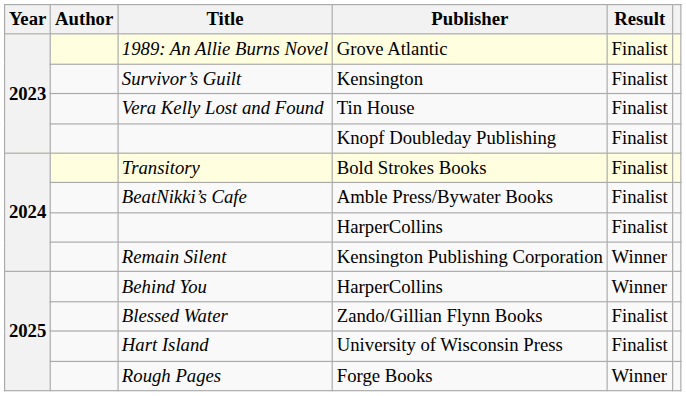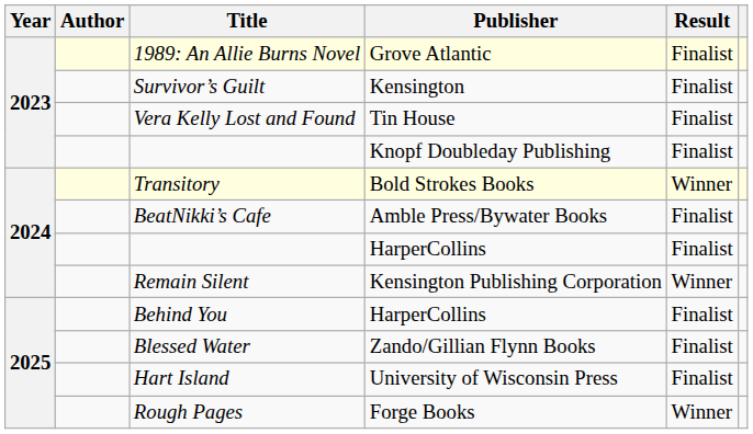Transitory | Result: Finalist -> Winner
Behind You | Result: Winner -> Finalist
